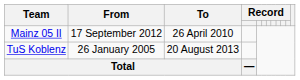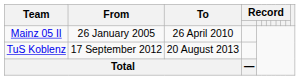Mainz 05 II | From: 17 September 2012 -> 26 January 2005
TuS Koblenz | From: 26 January 2005 -> 17 September 2012
